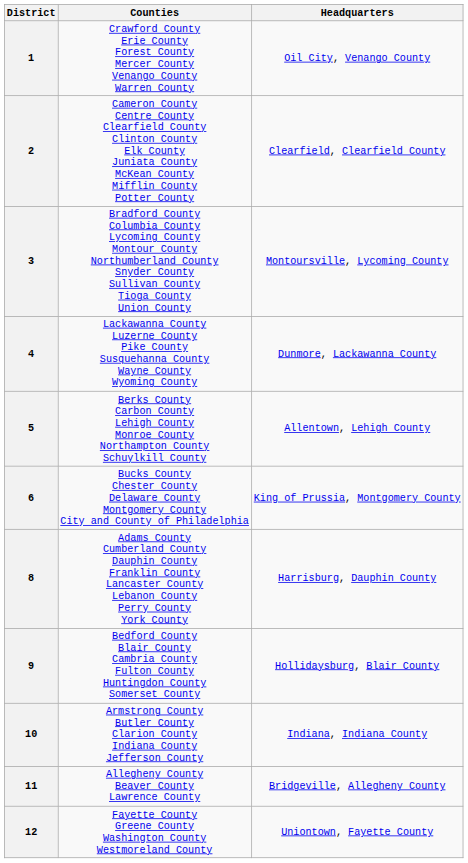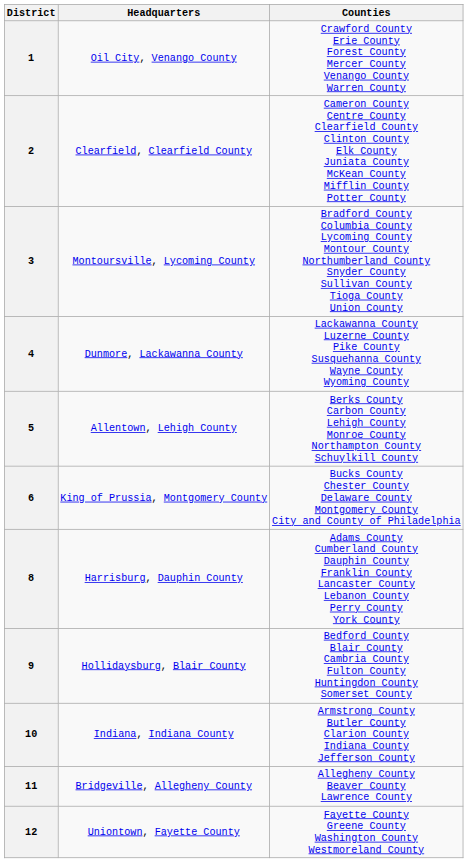columns swapped: Counties <-> Headquarters
